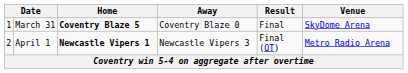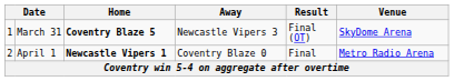March 31 | Away: Coventry Blaze 0 -> Newcastle Vipers 3
March 31 | Result: Final -> Final (OT)
April 1 | Away: Newcastle Vipers 3 -> Coventry Blaze 0
April 1 | Result: Final (OT) -> Final
